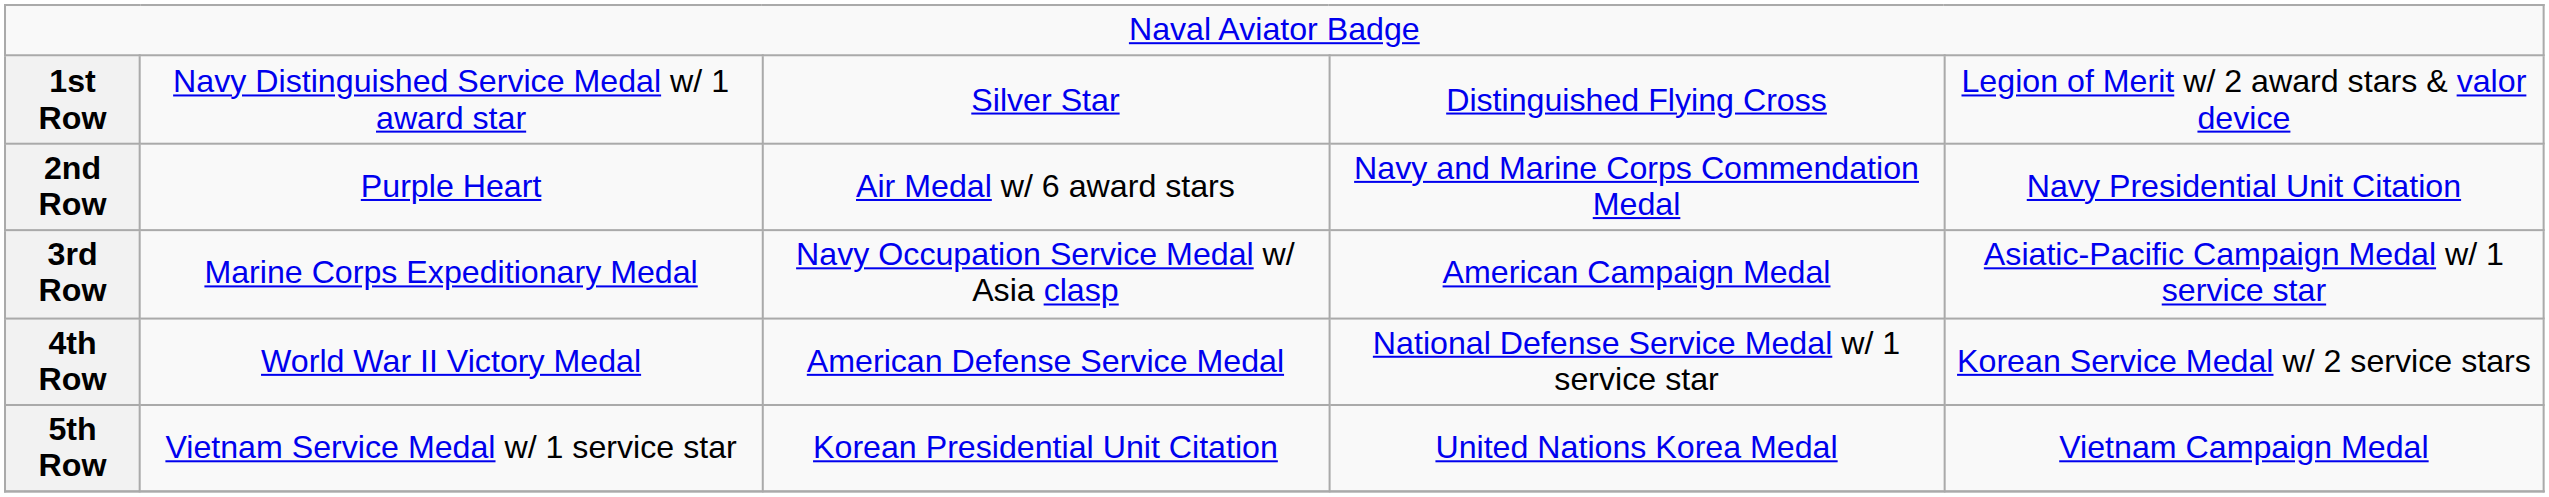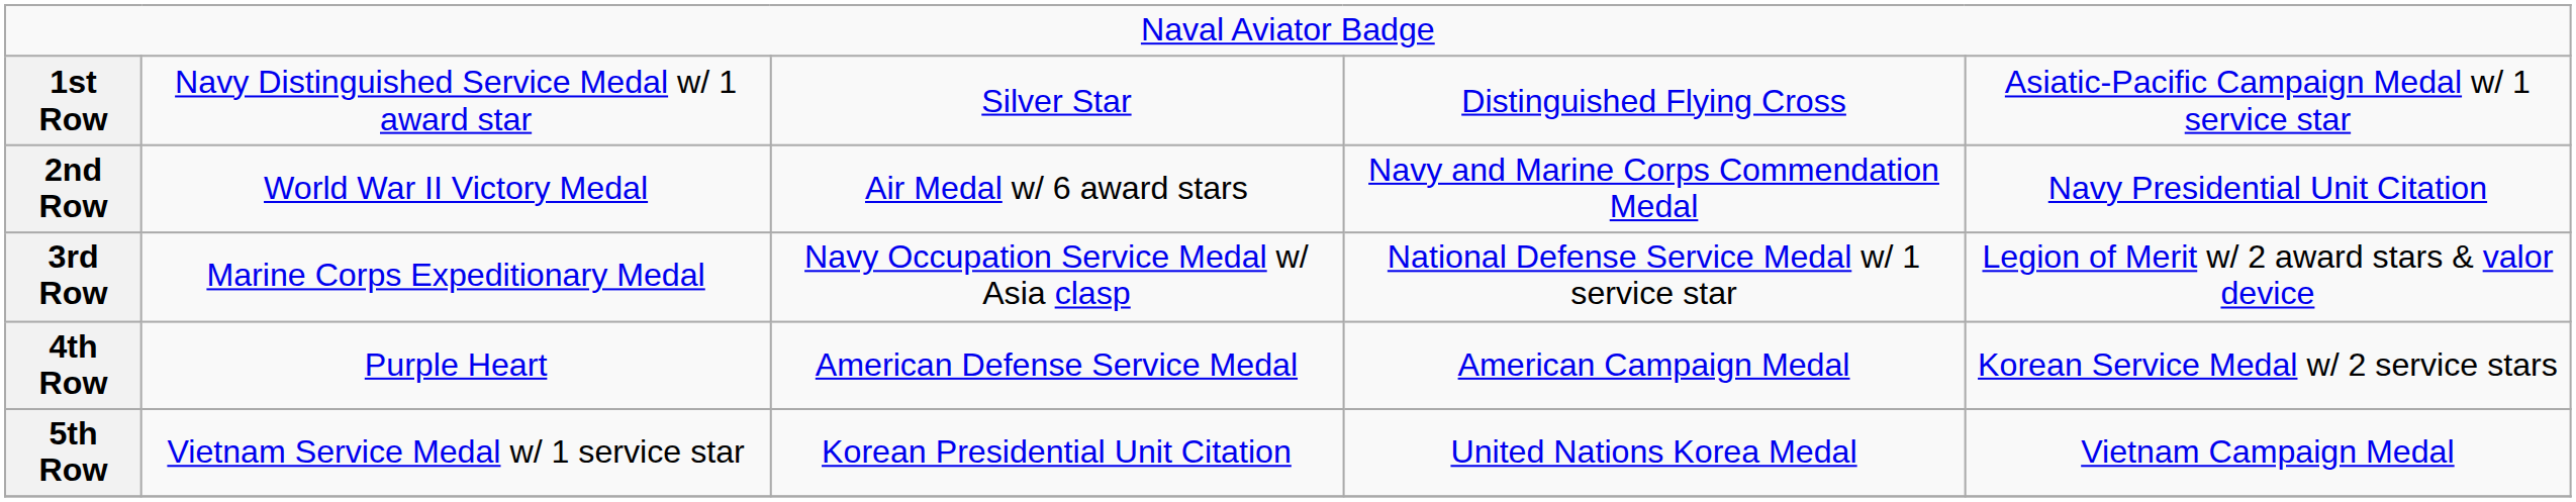1st Row | column 5: Legion of Merit w/ 2 award stars & valor device -> Asiatic-Pacific Campaign Medal w/ 1 service star
2nd Row | column 2: Purple Heart -> World War II Victory Medal
3rd Row | column 4: American Campaign Medal -> National Defense Service Medal w/ 1 service star
3rd Row | column 5: Asiatic-Pacific Campaign Medal w/ 1 service star -> Legion of Merit w/ 2 award stars & valor device
4th Row | column 2: World War II Victory Medal -> Purple Heart
4th Row | column 4: National Defense Service Medal w/ 1 service star -> American Campaign Medal
